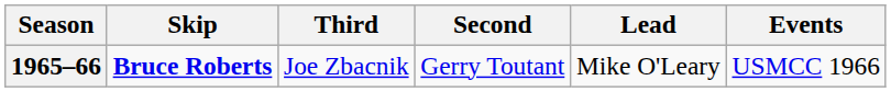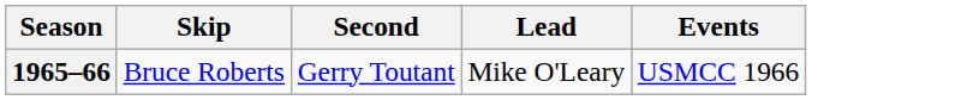- column: Third | Joe Zbacnik
1965–66 | Skip: bold -> normal
